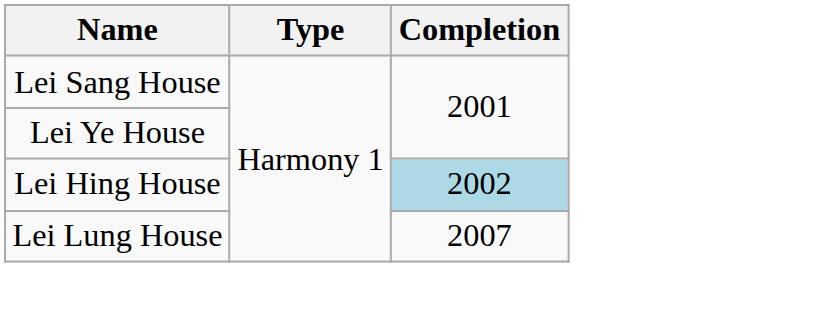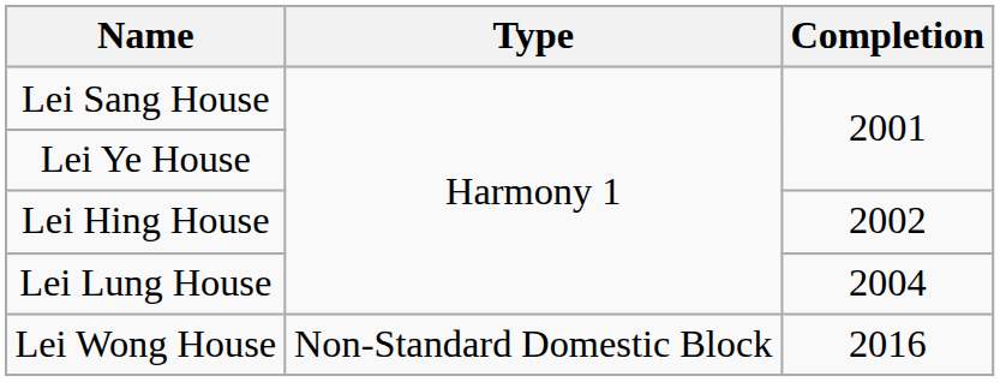Lei Hing House | Completion: lightblue background -> no background
Lei Lung House | Completion: 2007 -> 2004
+ row: Lei Wong House | Non-Standard Domestic Block | 2016
